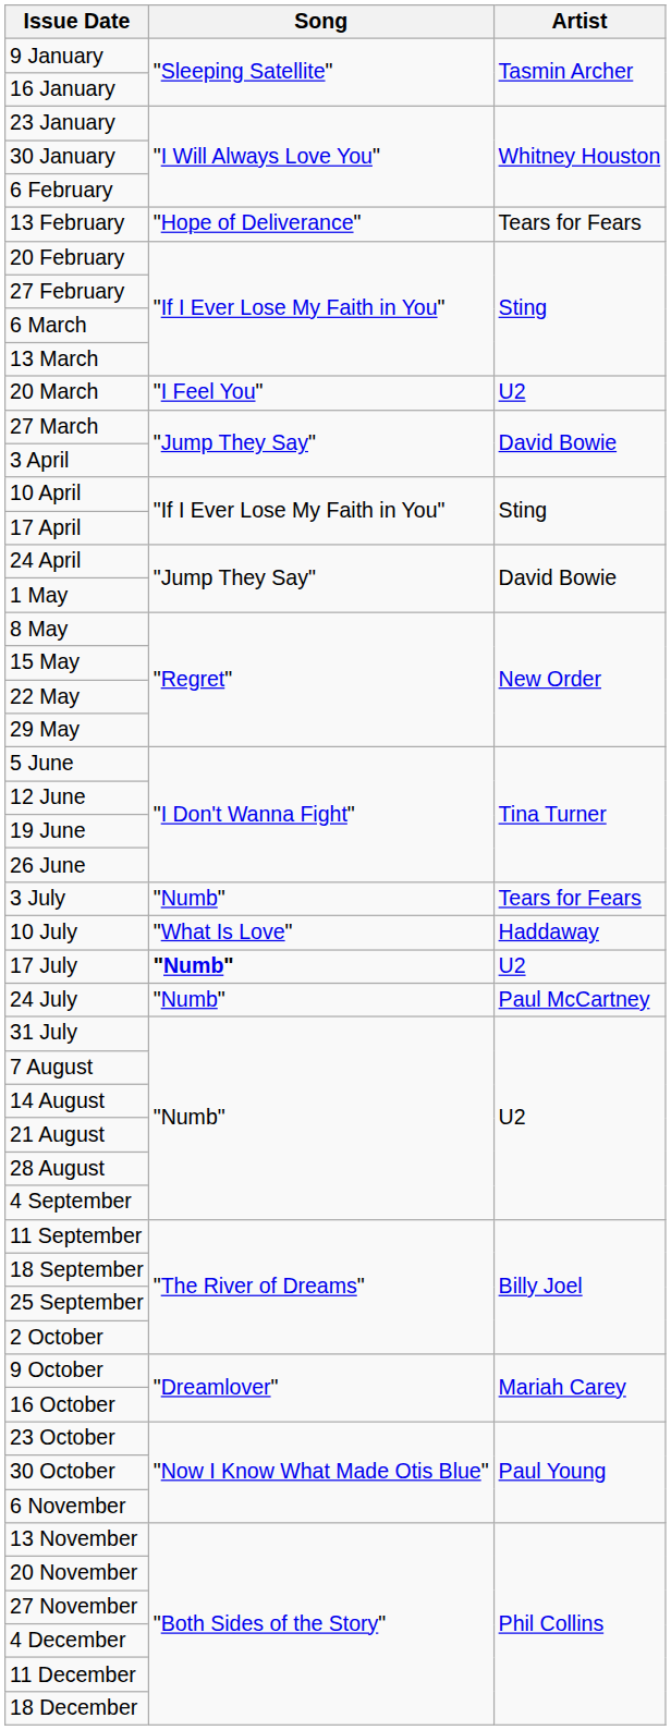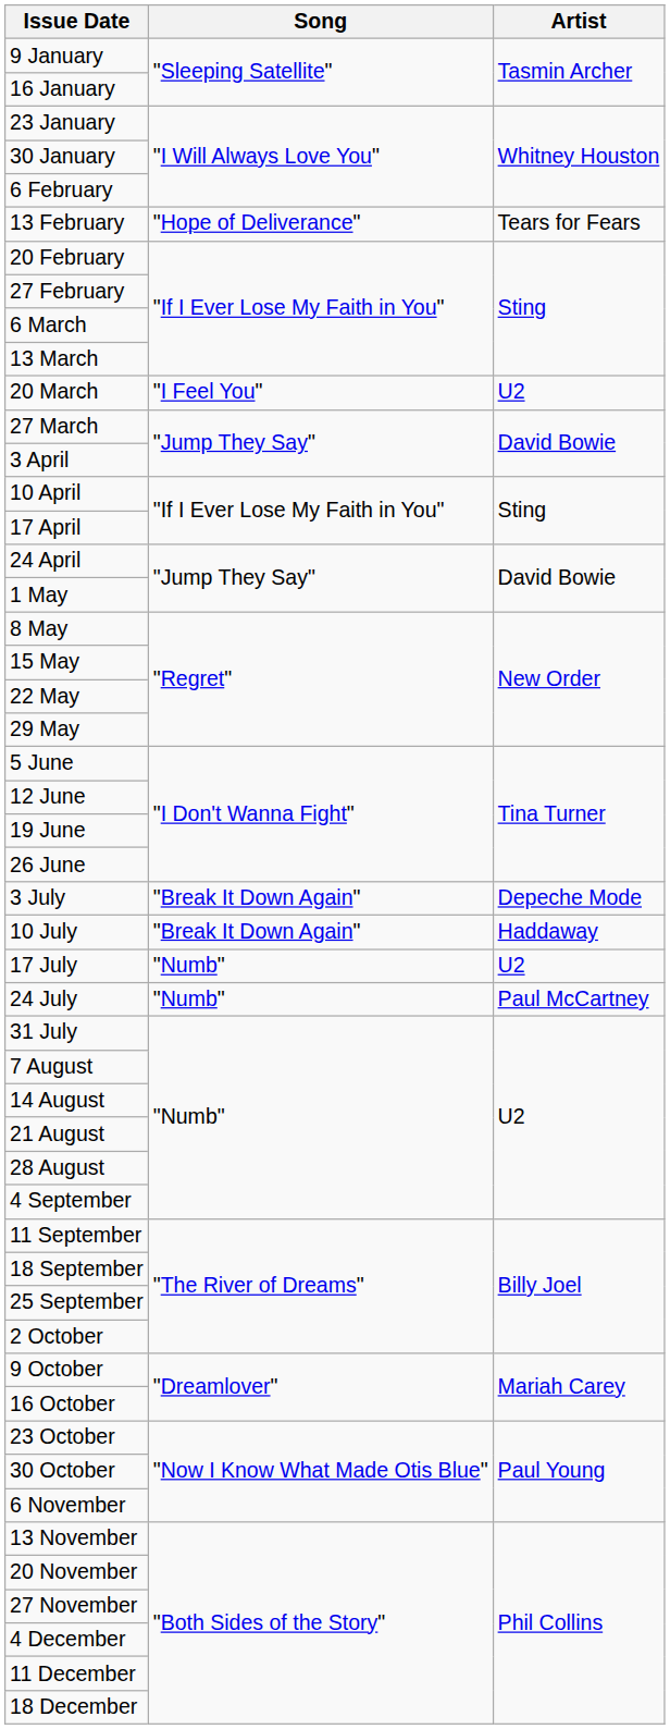3 July | Song: "Numb" -> "Break It Down Again"
3 July | Artist: Tears for Fears -> Depeche Mode
10 July | Song: "What Is Love" -> "Break It Down Again"
17 July | Song: bold -> normal
